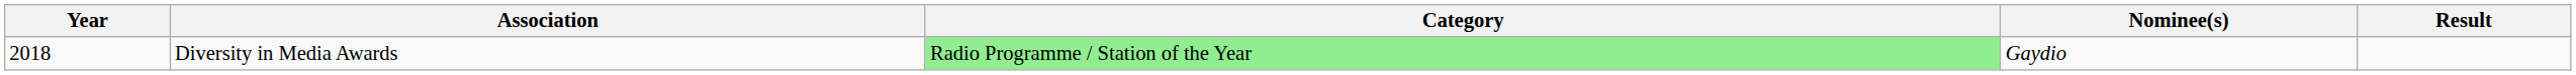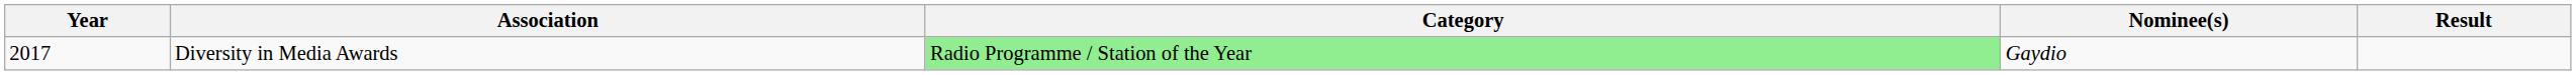Diversity in Media Awards | Year: 2018 -> 2017
